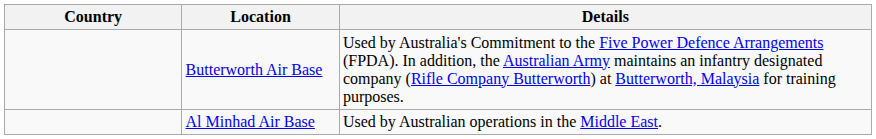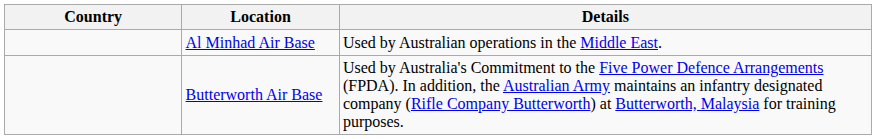rows swapped: Butterworth Air Base <-> Al Minhad Air Base
